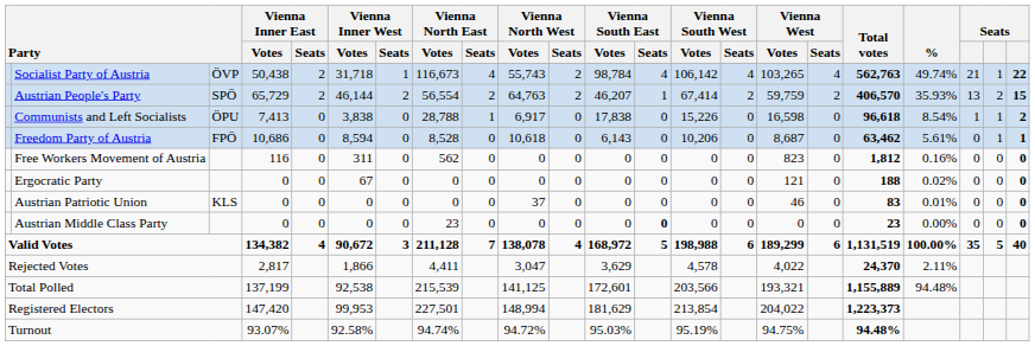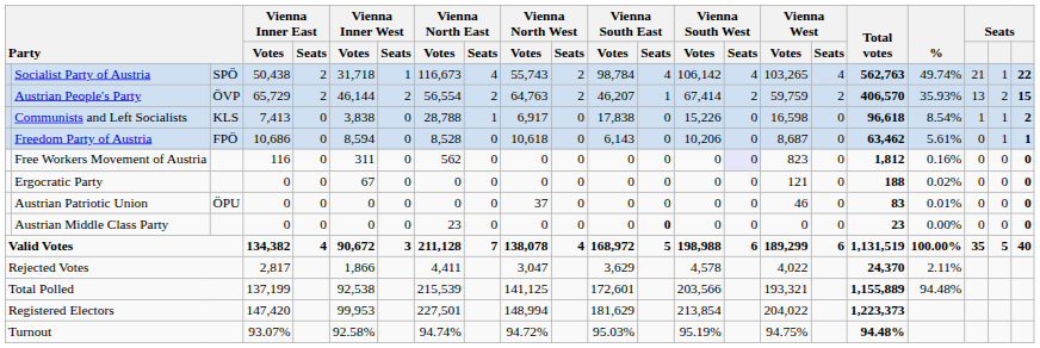Socialist Party of Austria | column 3: ÖVP -> SPÖ
Austrian People's Party | column 3: SPÖ -> ÖVP
Communists and Left Socialists | column 3: ÖPU -> KLS
Free Workers Movement of Austria | Vienna South West / Seats: no background -> lavender background
Austrian Patriotic Union | column 3: KLS -> ÖPU
